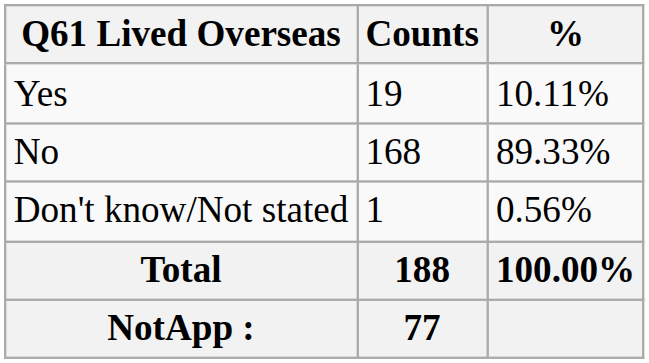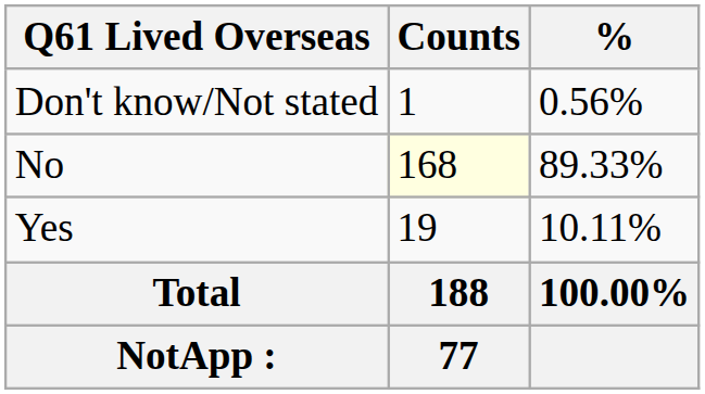rows swapped: Yes <-> Don't know/Not stated
No | Counts: no background -> lightyellow background
